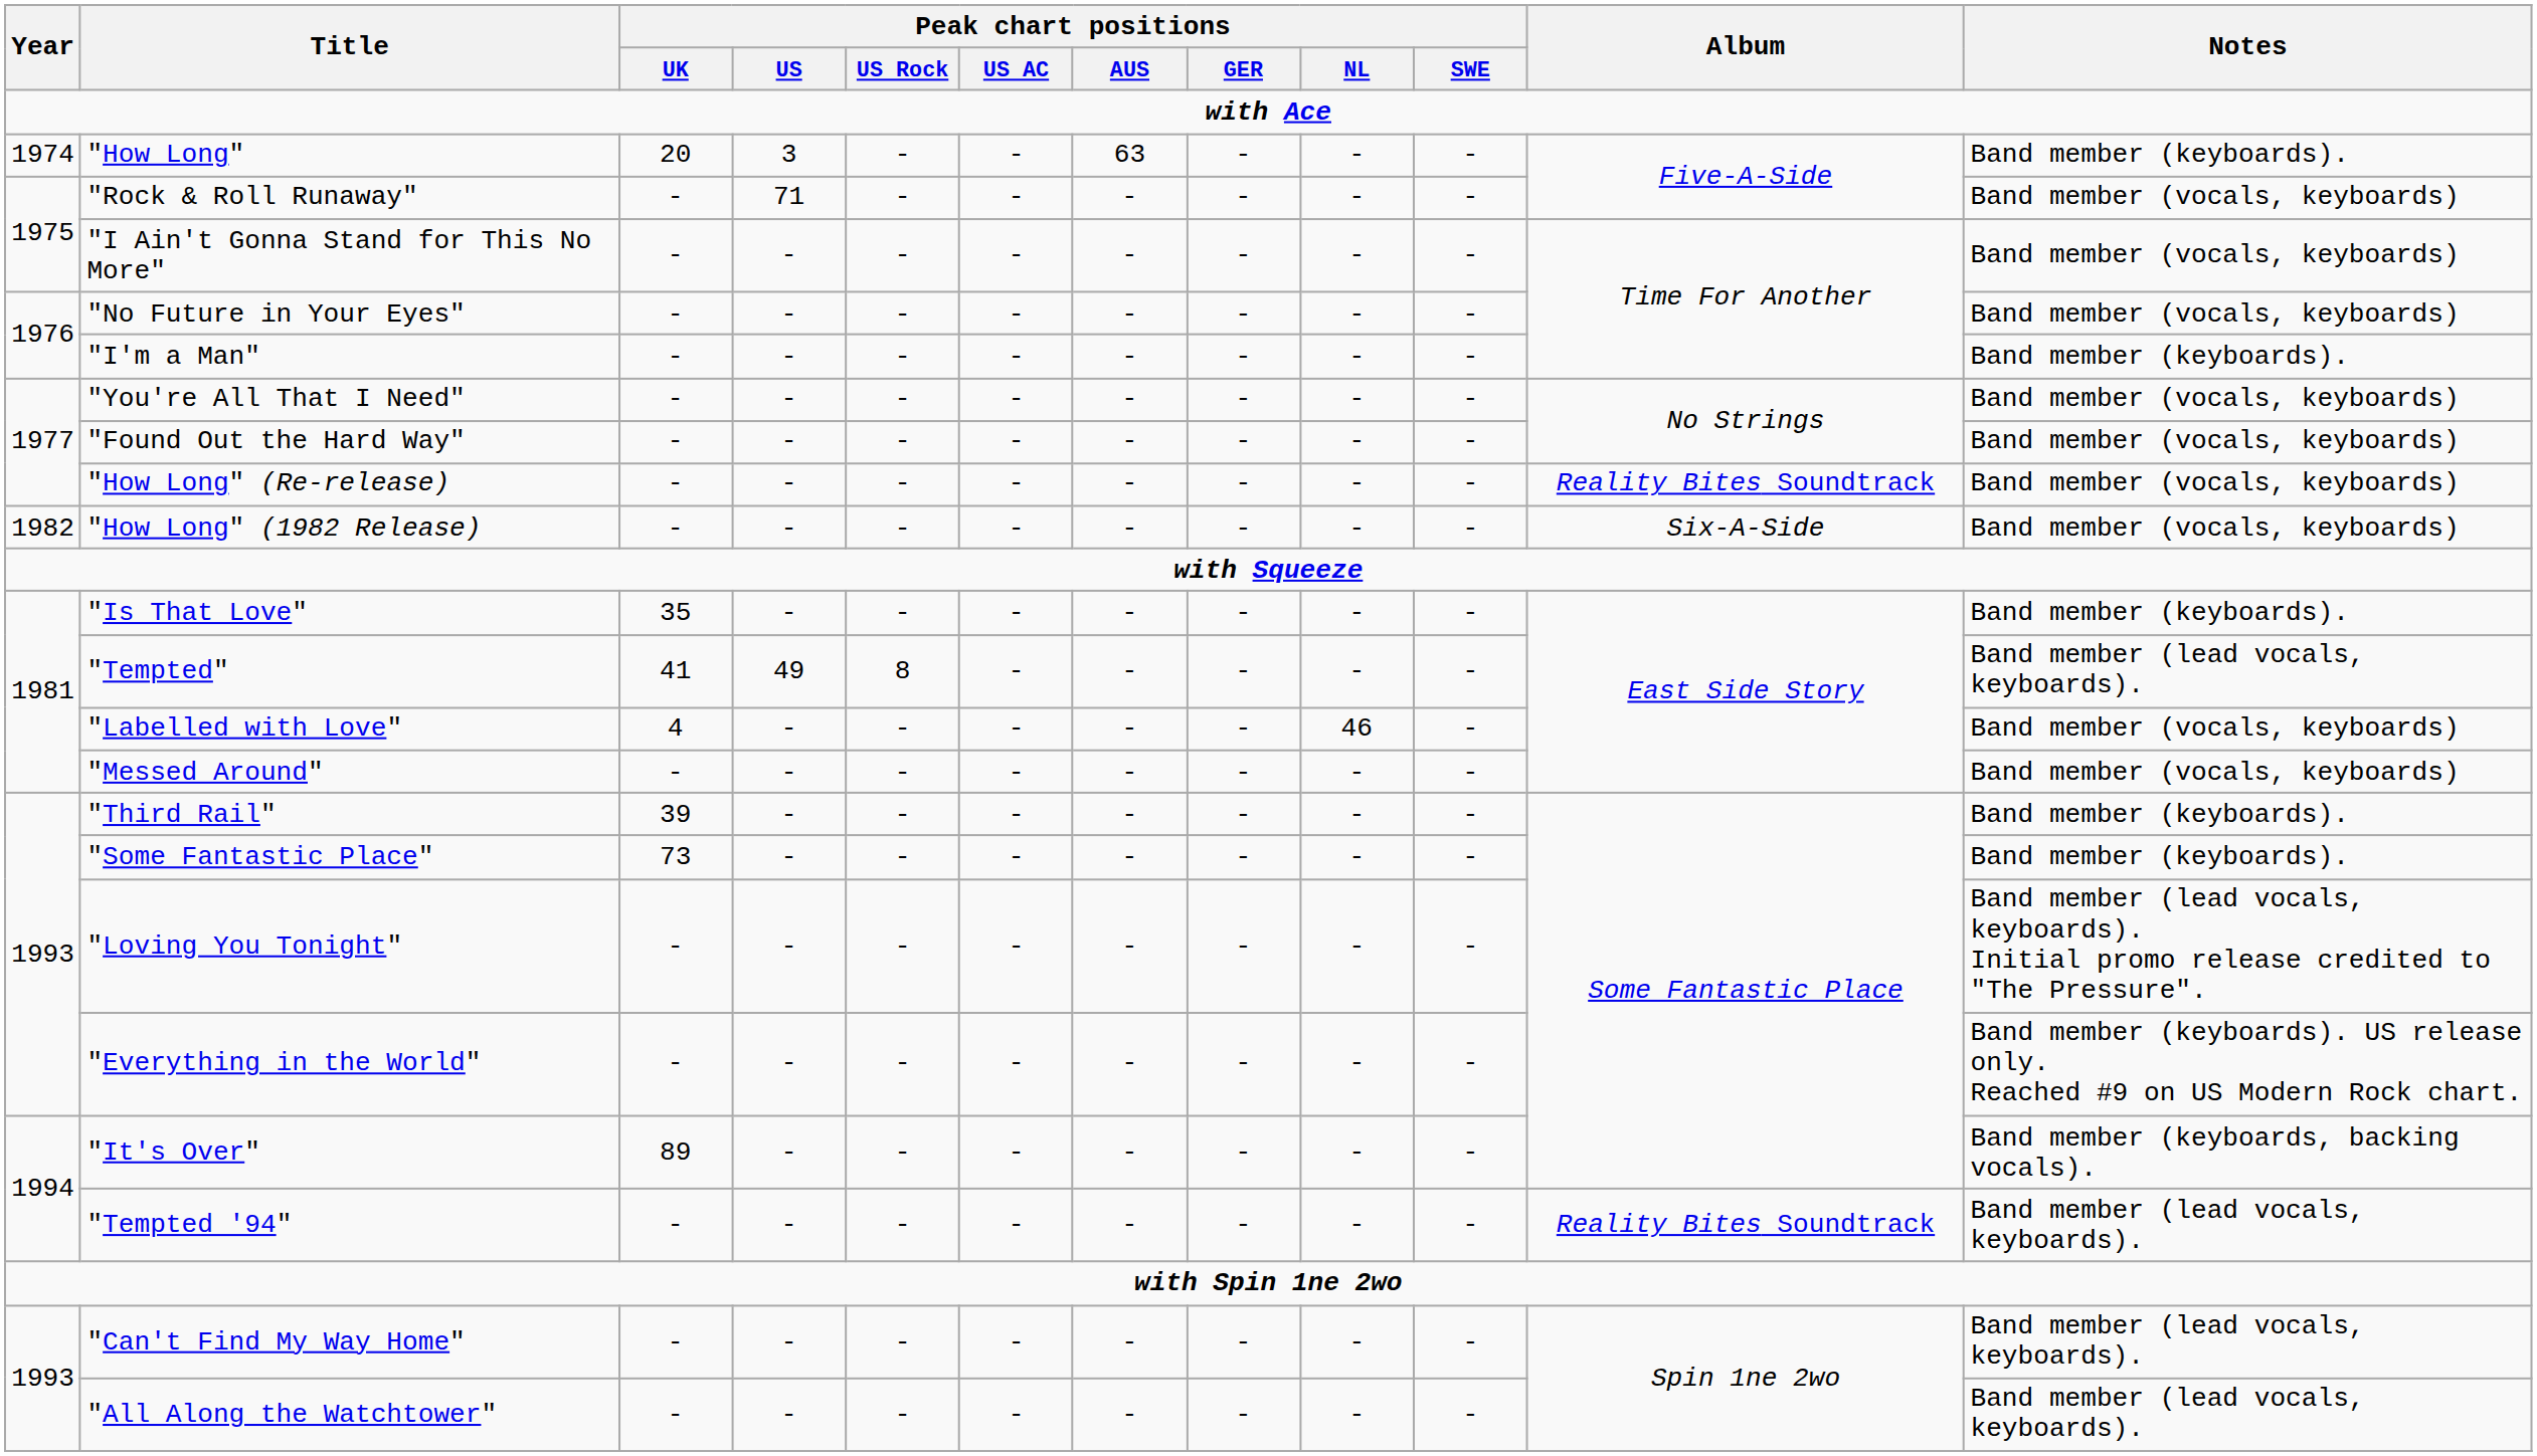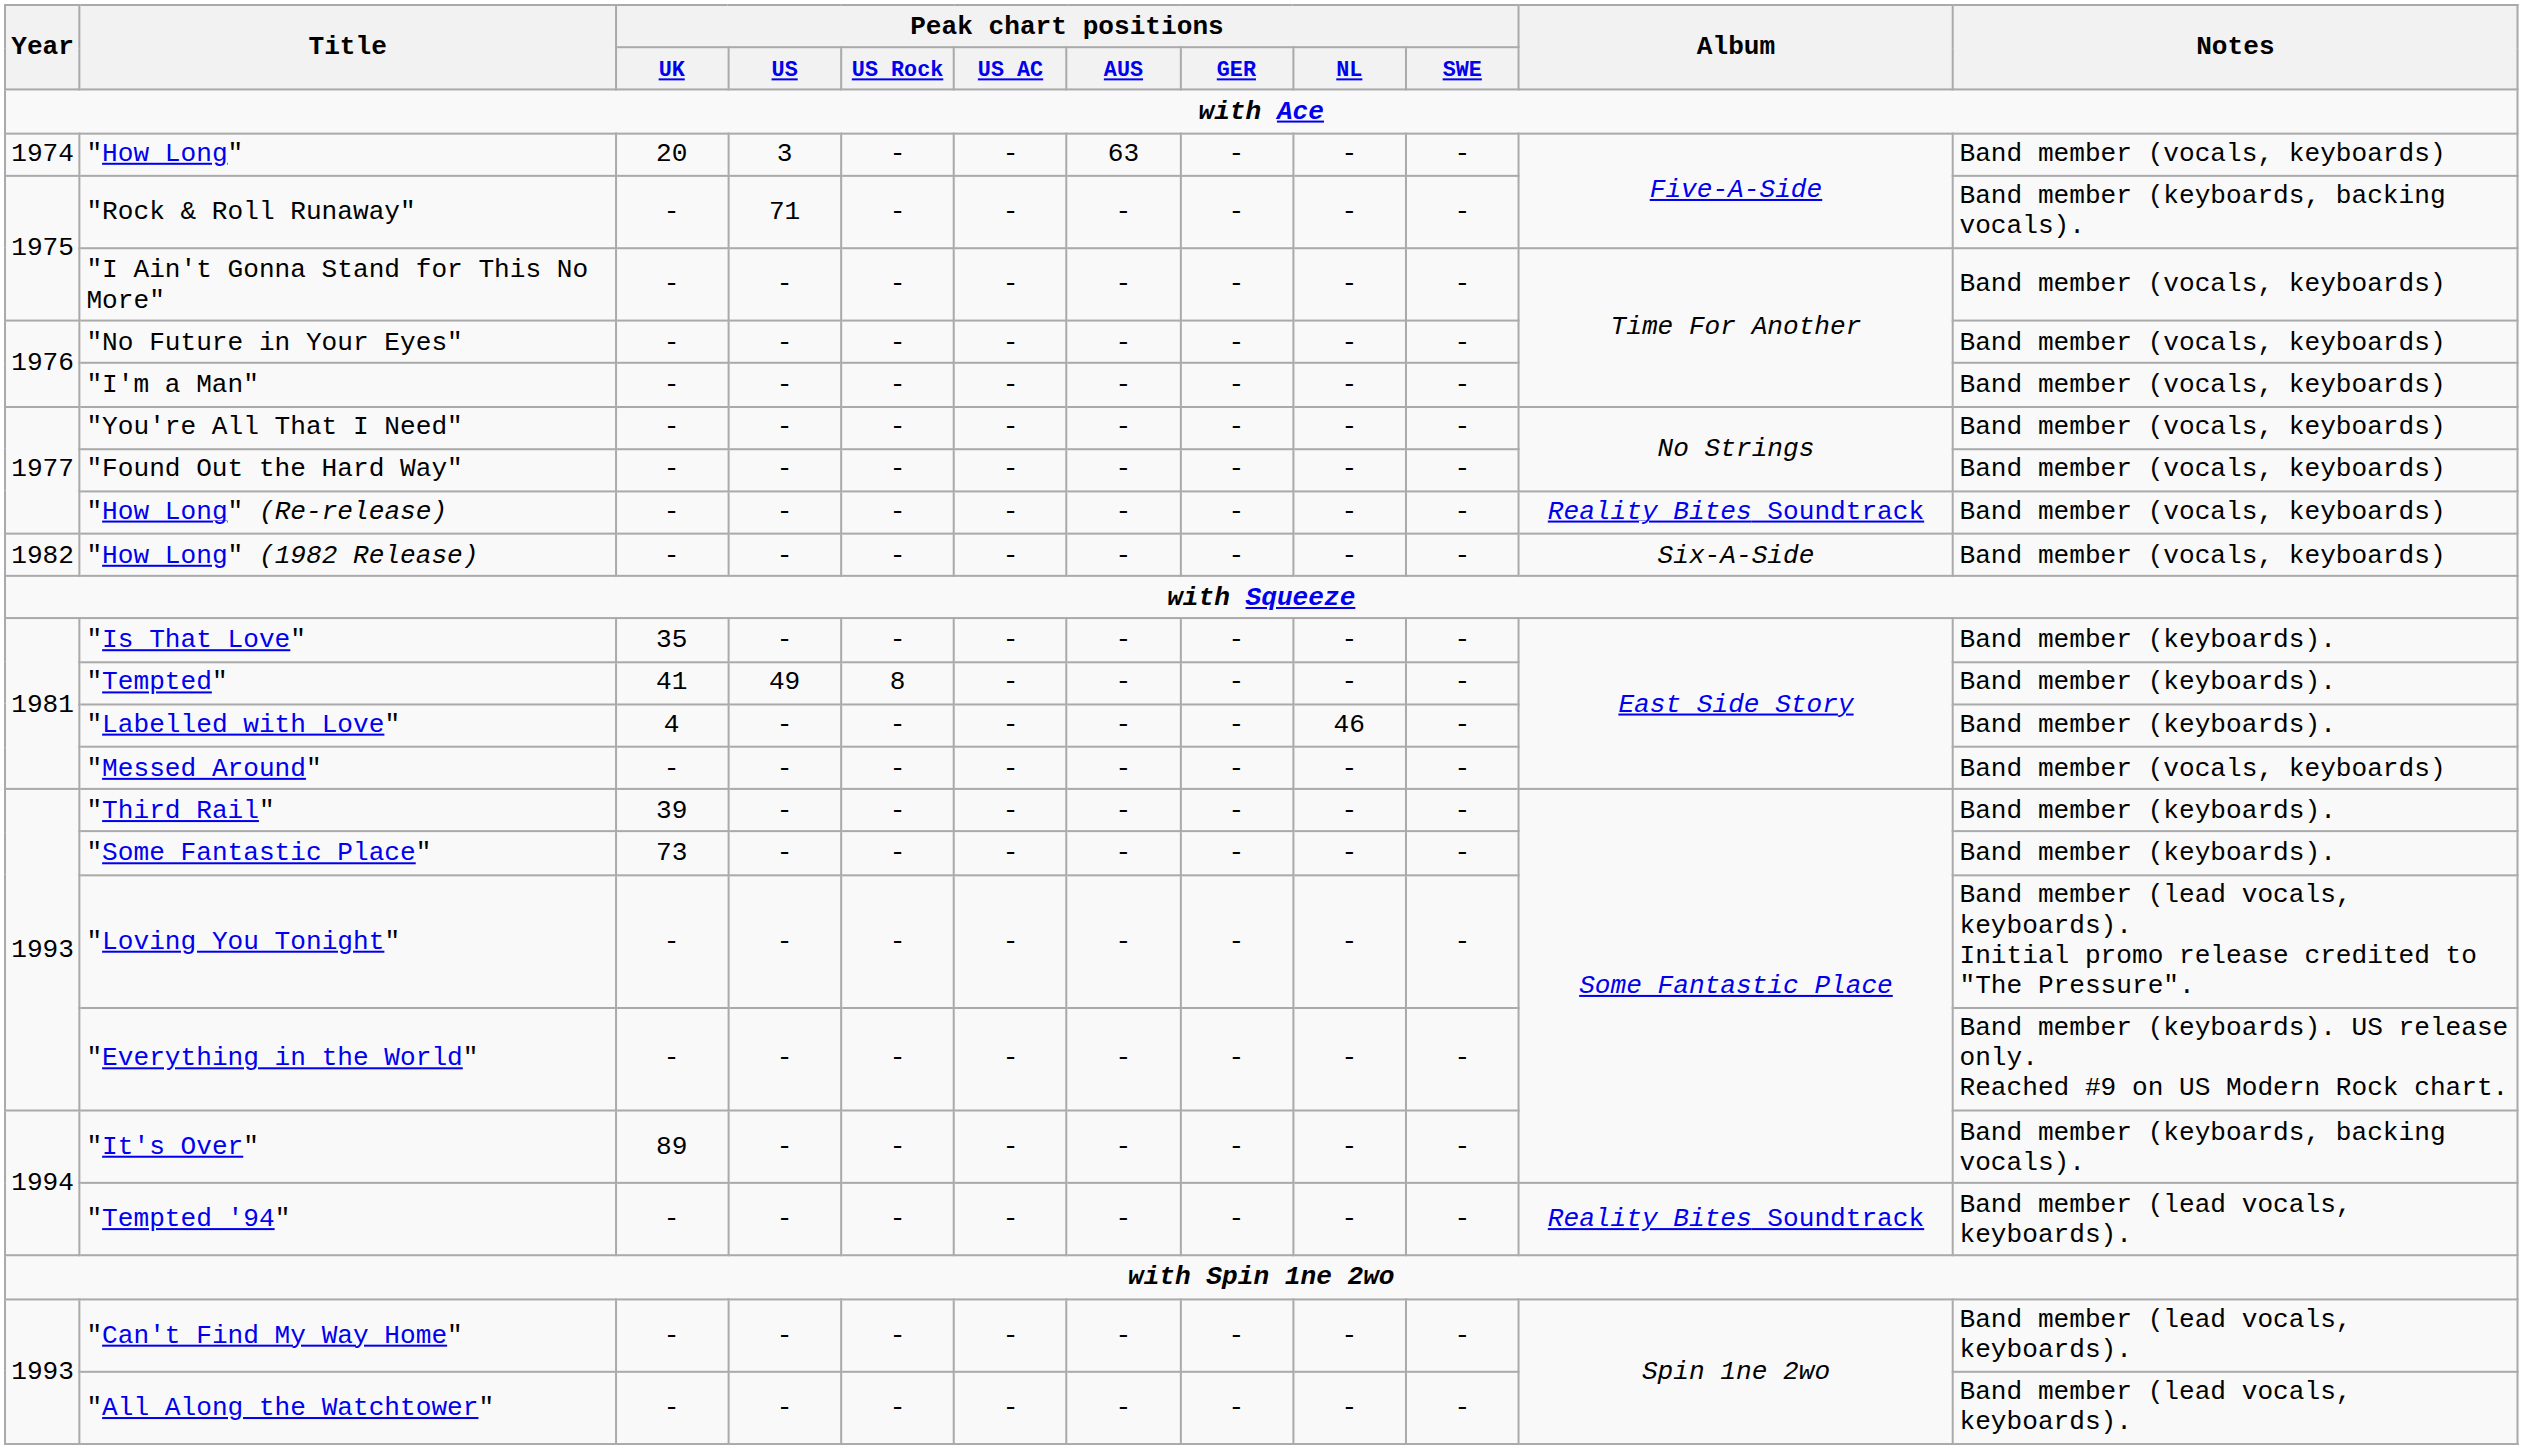"How Long" | Notes: Band member (keyboards). -> Band member (vocals, keyboards)
"Rock & Roll Runaway" | Notes: Band member (vocals, keyboards) -> Band member (keyboards, backing vocals).
"I'm a Man" | Notes: Band member (keyboards). -> Band member (vocals, keyboards)
"Tempted" | Notes: Band member (lead vocals, keyboards). -> Band member (keyboards).
"Labelled with Love" | Notes: Band member (vocals, keyboards) -> Band member (keyboards).
